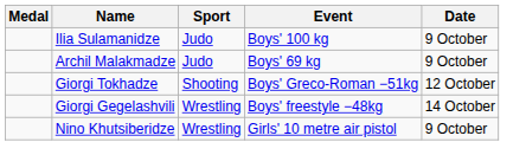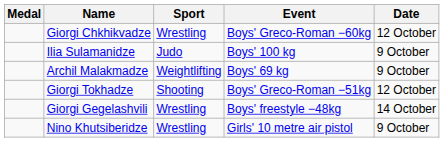+ row: Giorgi Chkhikvadze | Wrestling | Boys' Greco-Roman −60kg | 12 October
Archil Malakmadze | Sport: Judo -> Weightlifting
